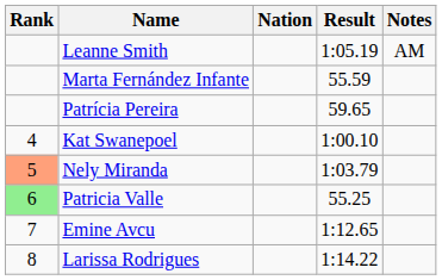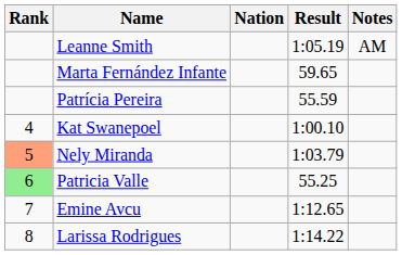Marta Fernández Infante | Result: 55.59 -> 59.65
Patrícia Pereira | Result: 59.65 -> 55.59
